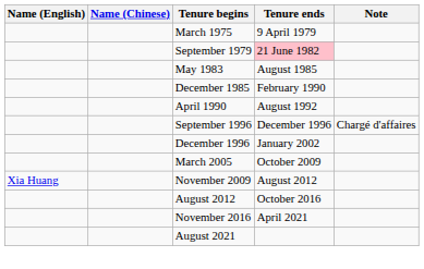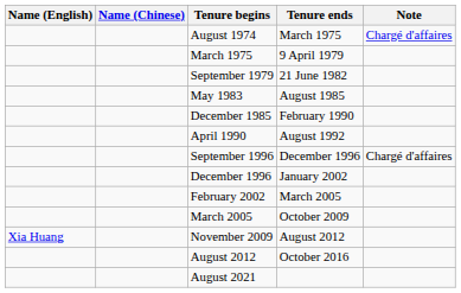+ row: August 1974 | March 1975 | Chargé d'affaires
September 1979 | Tenure ends: pink background -> no background
+ row: February 2002 | March 2005
- row: November 2016 | April 2021
